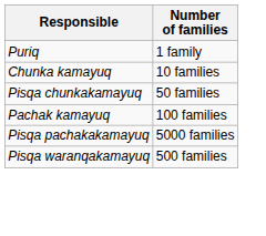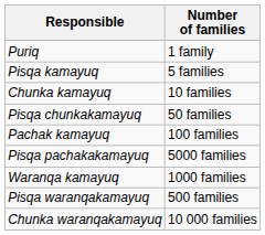+ row: Pisqa kamayuq | 5 families
+ row: Waranqa kamayuq | 1000 families
+ row: Chunka waranqakamayuq | 10 000 families
